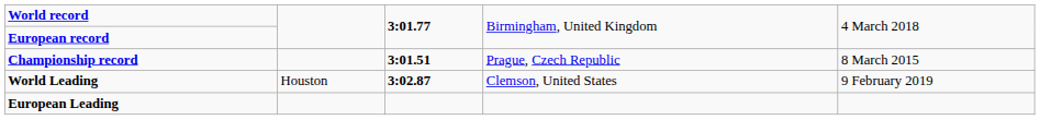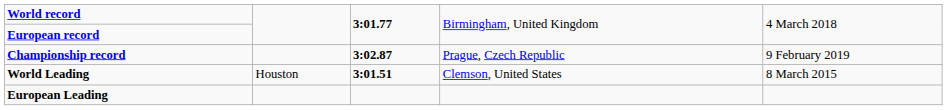Championship record | column 3: 3:01.51 -> 3:02.87
Championship record | column 5: 8 March 2015 -> 9 February 2019
World Leading | column 3: 3:02.87 -> 3:01.51
World Leading | column 5: 9 February 2019 -> 8 March 2015
